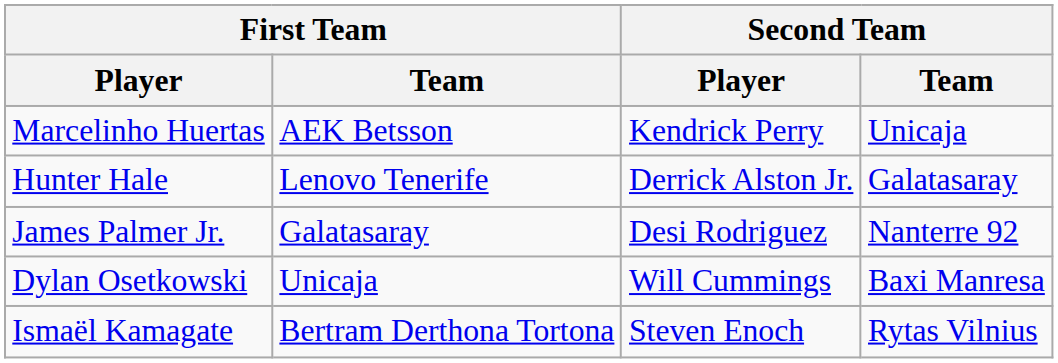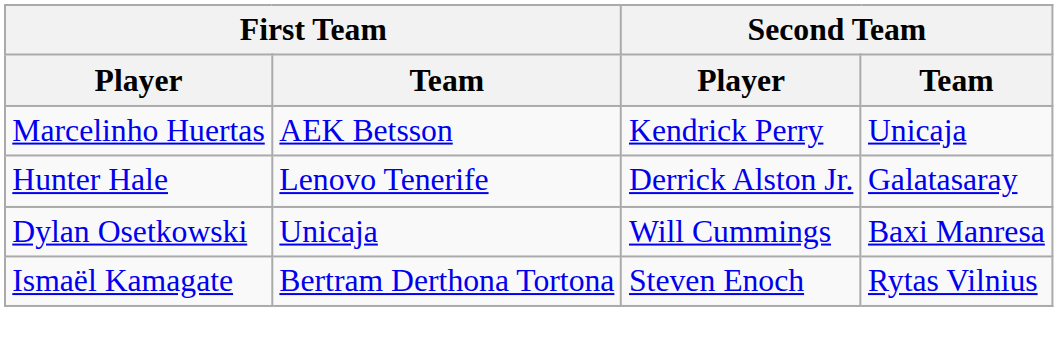- row: James Palmer Jr. | Galatasaray | Desi Rodriguez | Nanterre 92
